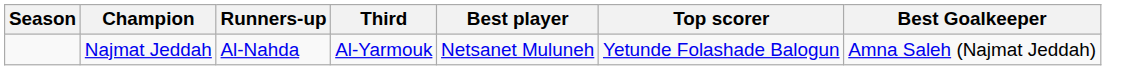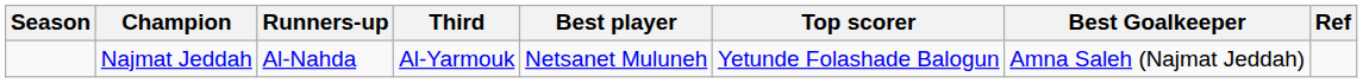+ column: Ref
